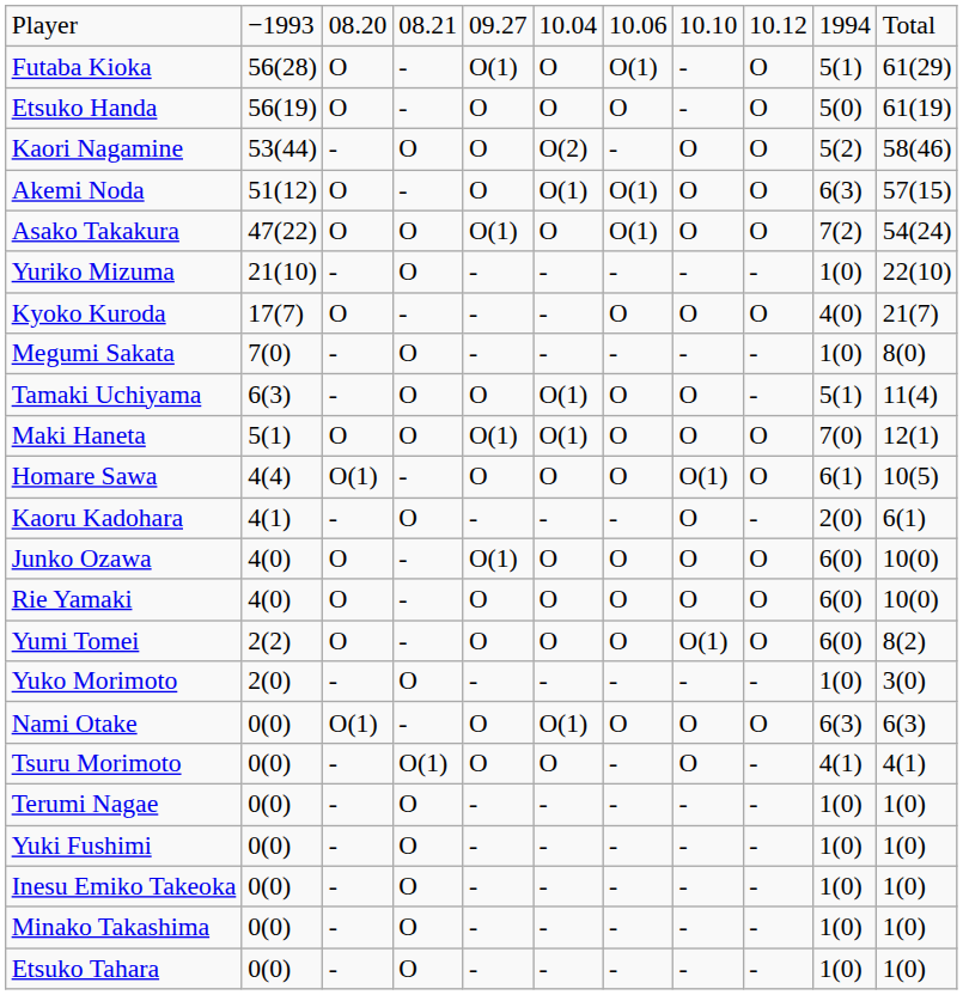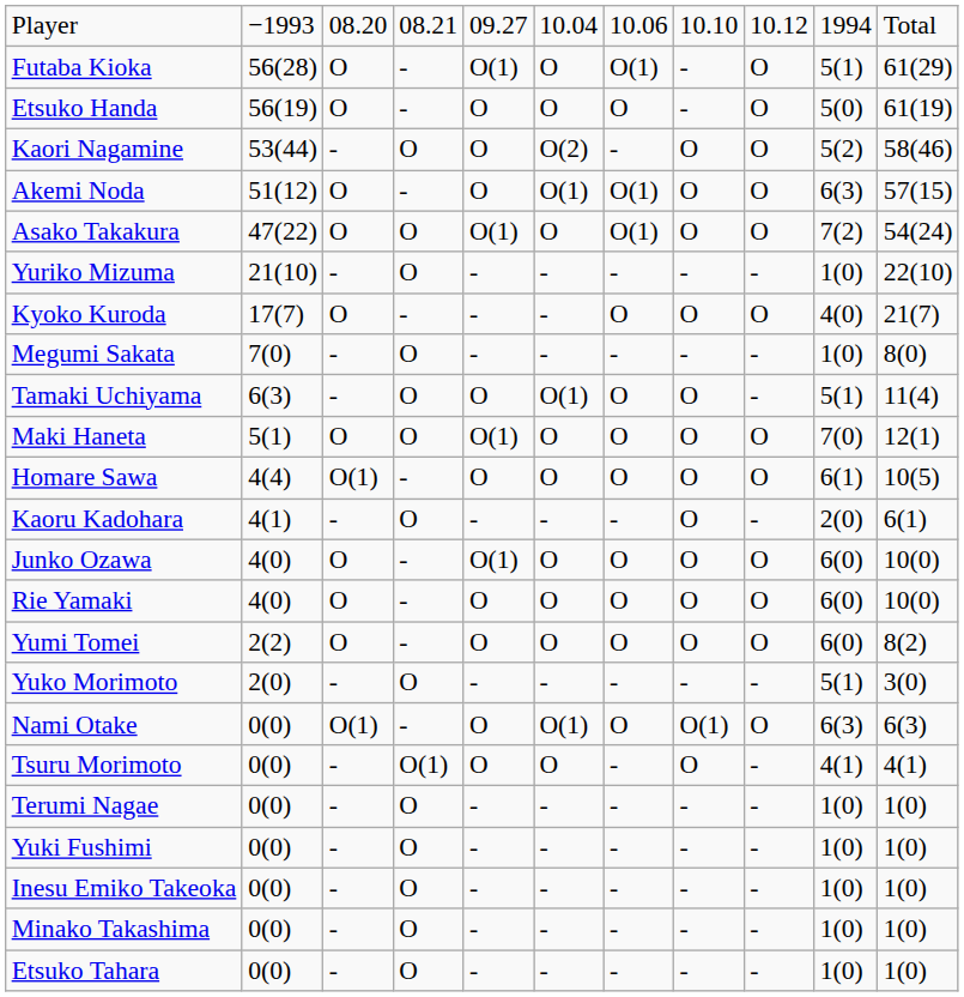Maki Haneta | column 6: O(1) -> O
Homare Sawa | column 8: O(1) -> O
Yumi Tomei | column 8: O(1) -> O
Yuko Morimoto | column 10: 1(0) -> 5(1)
Nami Otake | column 8: O -> O(1)
